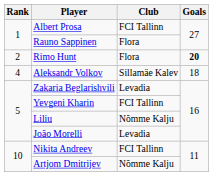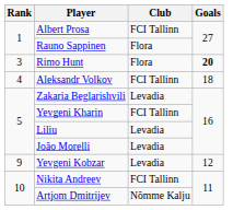Rimo Hunt | Rank: 2 -> 3
Aleksandr Volkov | Club: Sillamäe Kalev -> FCI Tallinn
Liliu | Club: Nõmme Kalju -> Levadia
+ row: 9 | Yevgeni Kobzar | Levadia | 12
